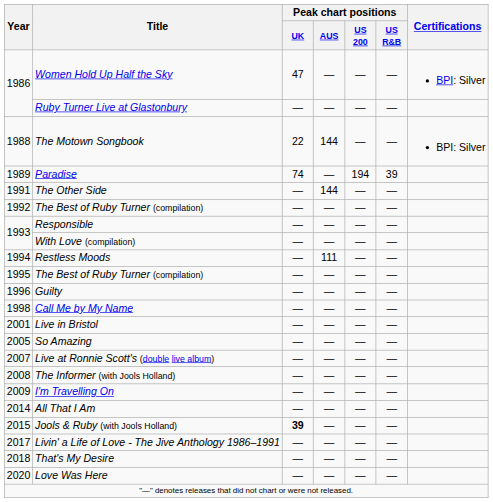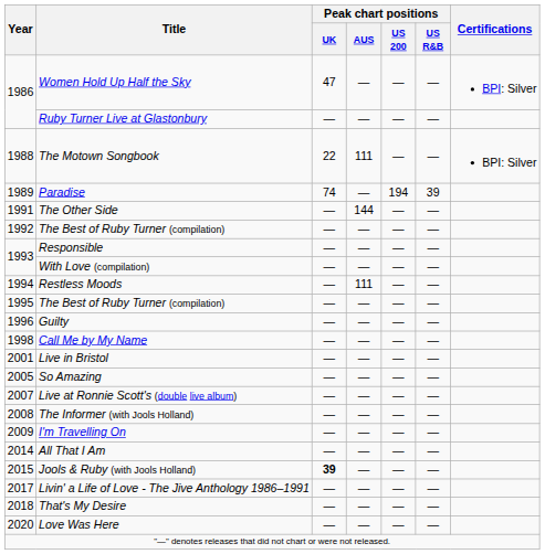The Motown Songbook | Peak chart positions / AUS: 144 -> 111
